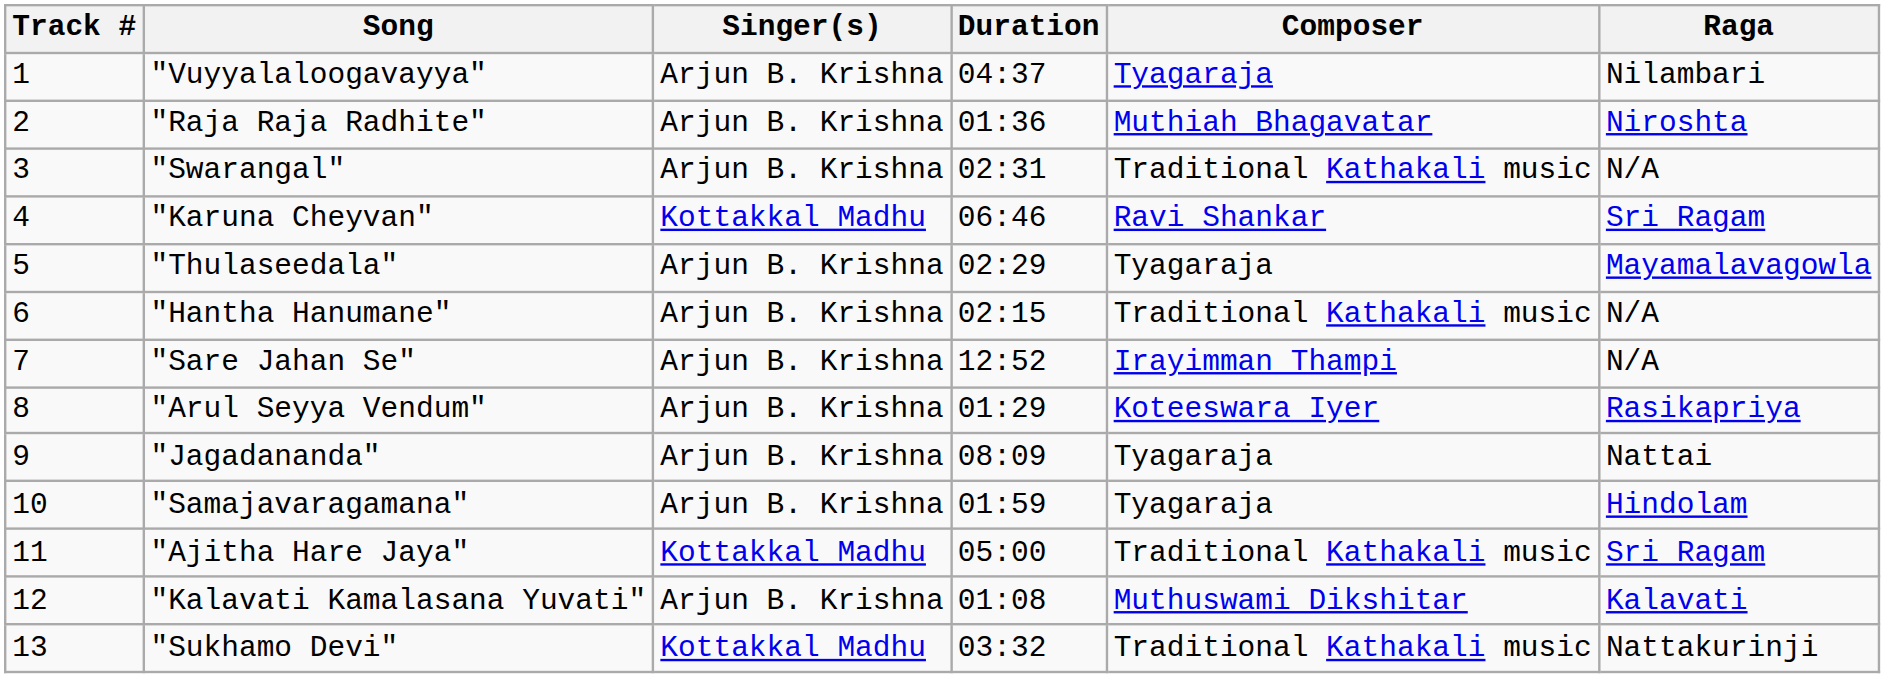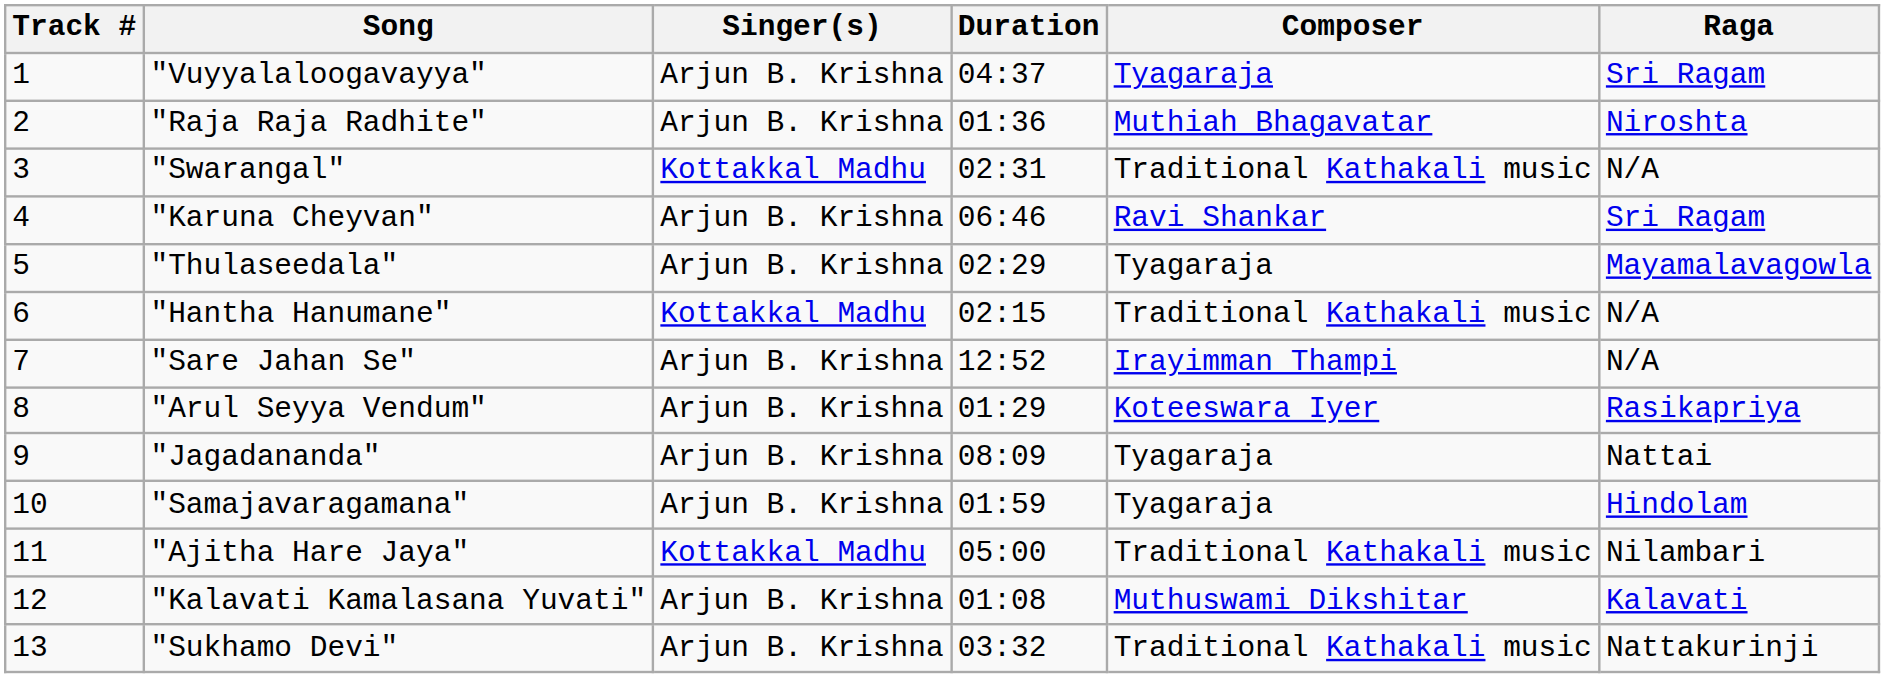"Vuyyalaloogavayya" | Raga: Nilambari -> Sri Ragam
"Swarangal" | Singer(s): Arjun B. Krishna -> Kottakkal Madhu
"Karuna Cheyvan" | Singer(s): Kottakkal Madhu -> Arjun B. Krishna
"Hantha Hanumane" | Singer(s): Arjun B. Krishna -> Kottakkal Madhu
"Ajitha Hare Jaya" | Raga: Sri Ragam -> Nilambari
"Sukhamo Devi" | Singer(s): Kottakkal Madhu -> Arjun B. Krishna
